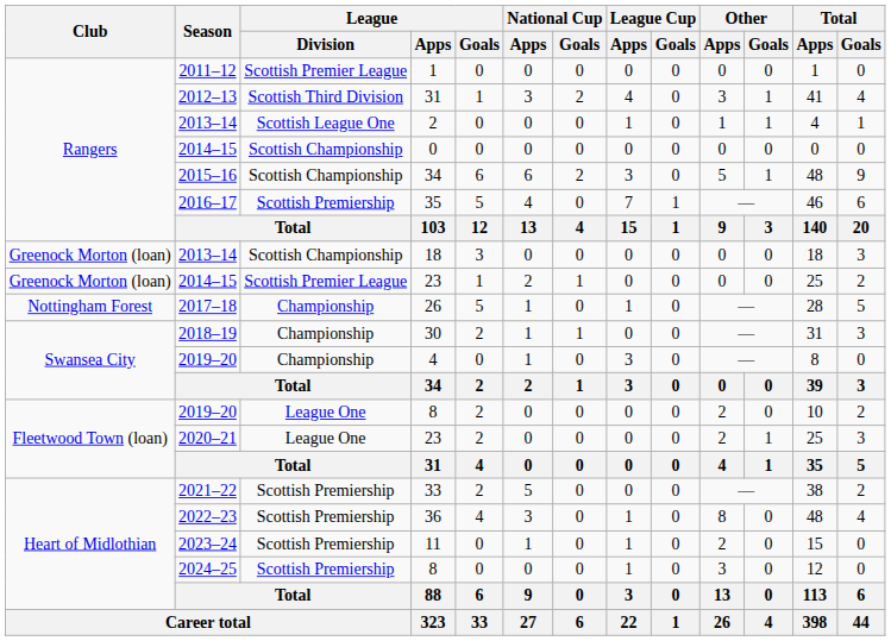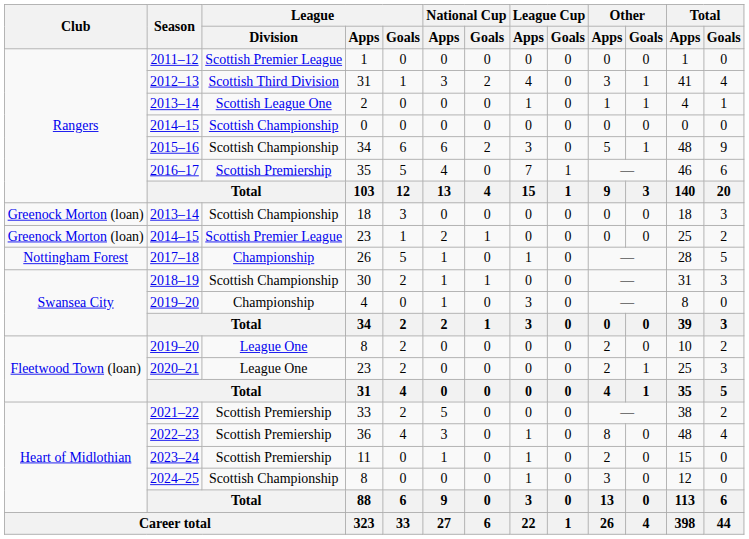30 | League / Division: Championship -> Scottish Championship
2024–25 / 8 | League / Division: Scottish Premiership -> Scottish Championship
